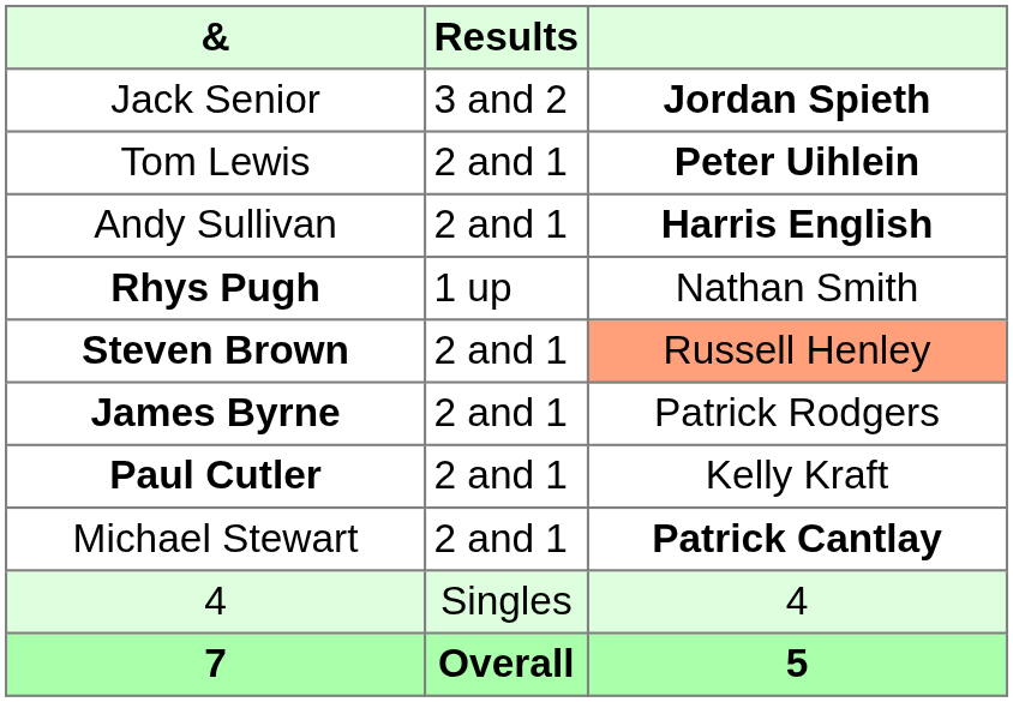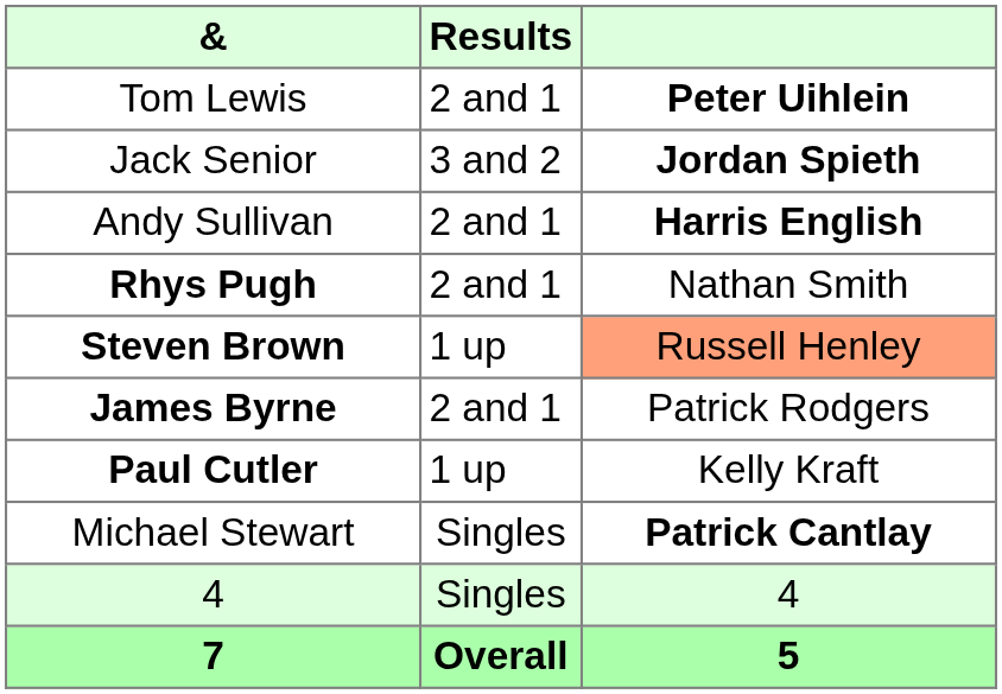rows swapped: Tom Lewis <-> Jack Senior
Rhys Pugh | Results: 1 up -> 2 and 1
Steven Brown | Results: 2 and 1 -> 1 up
Paul Cutler | Results: 2 and 1 -> 1 up
Michael Stewart | Results: 2 and 1 -> Singles
